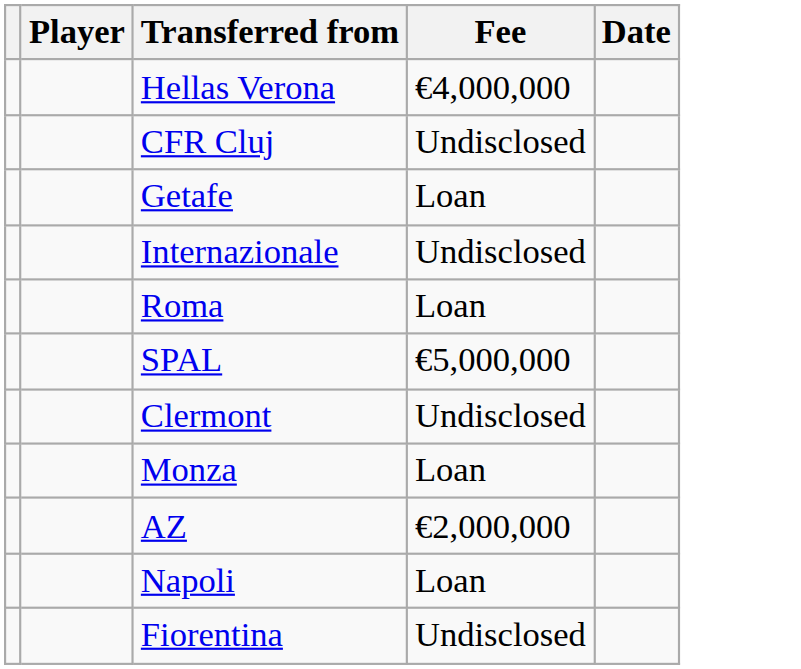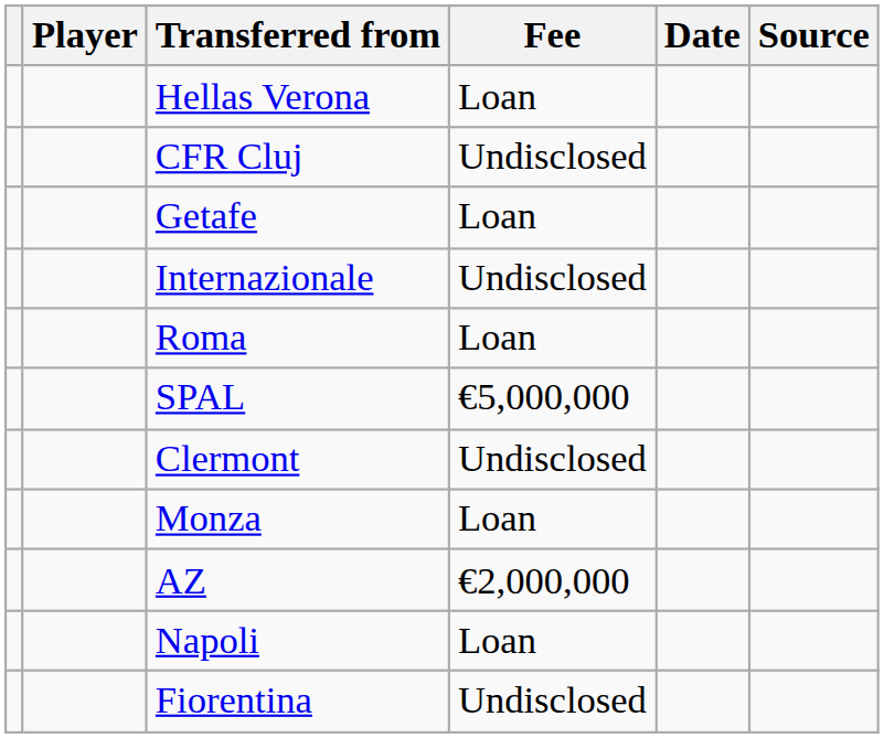+ column: Source
Hellas Verona | Fee: €4,000,000 -> Loan
